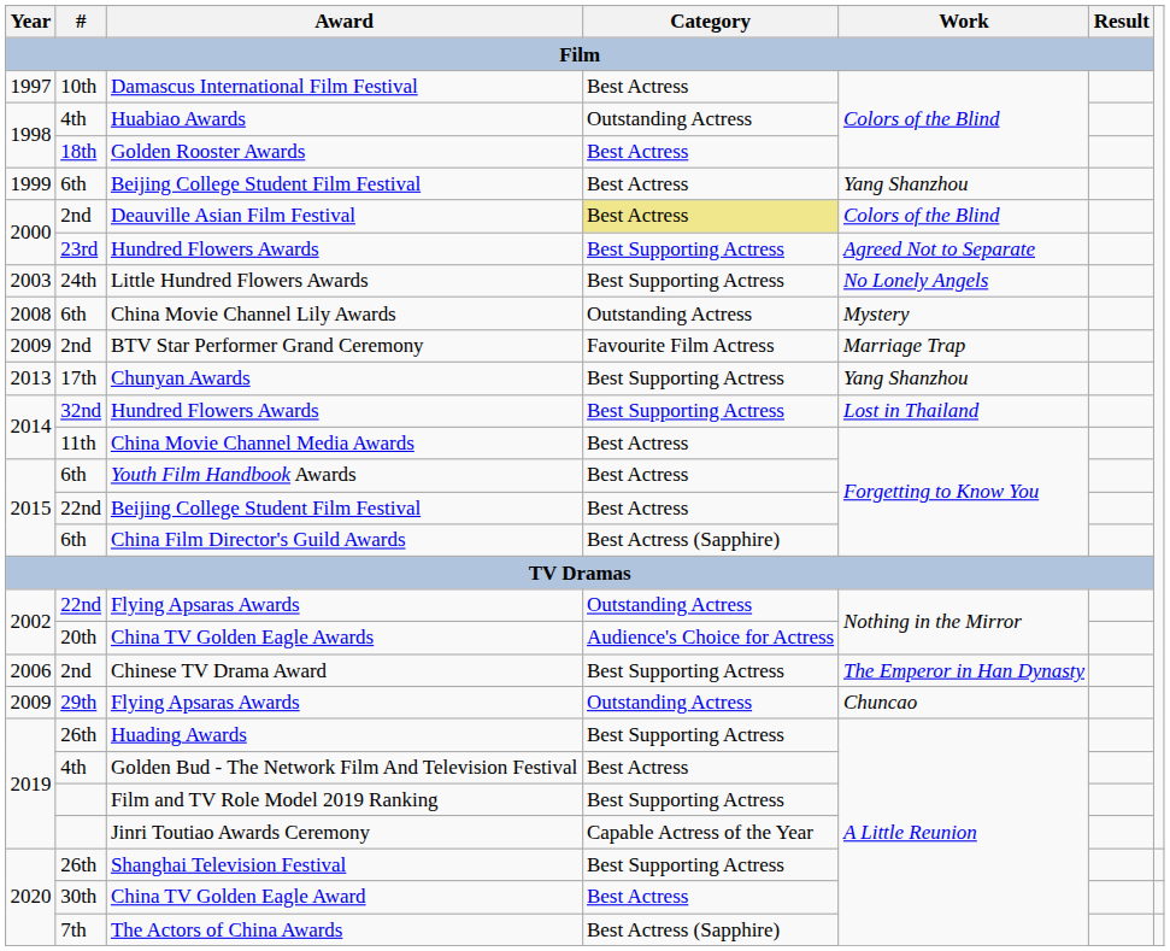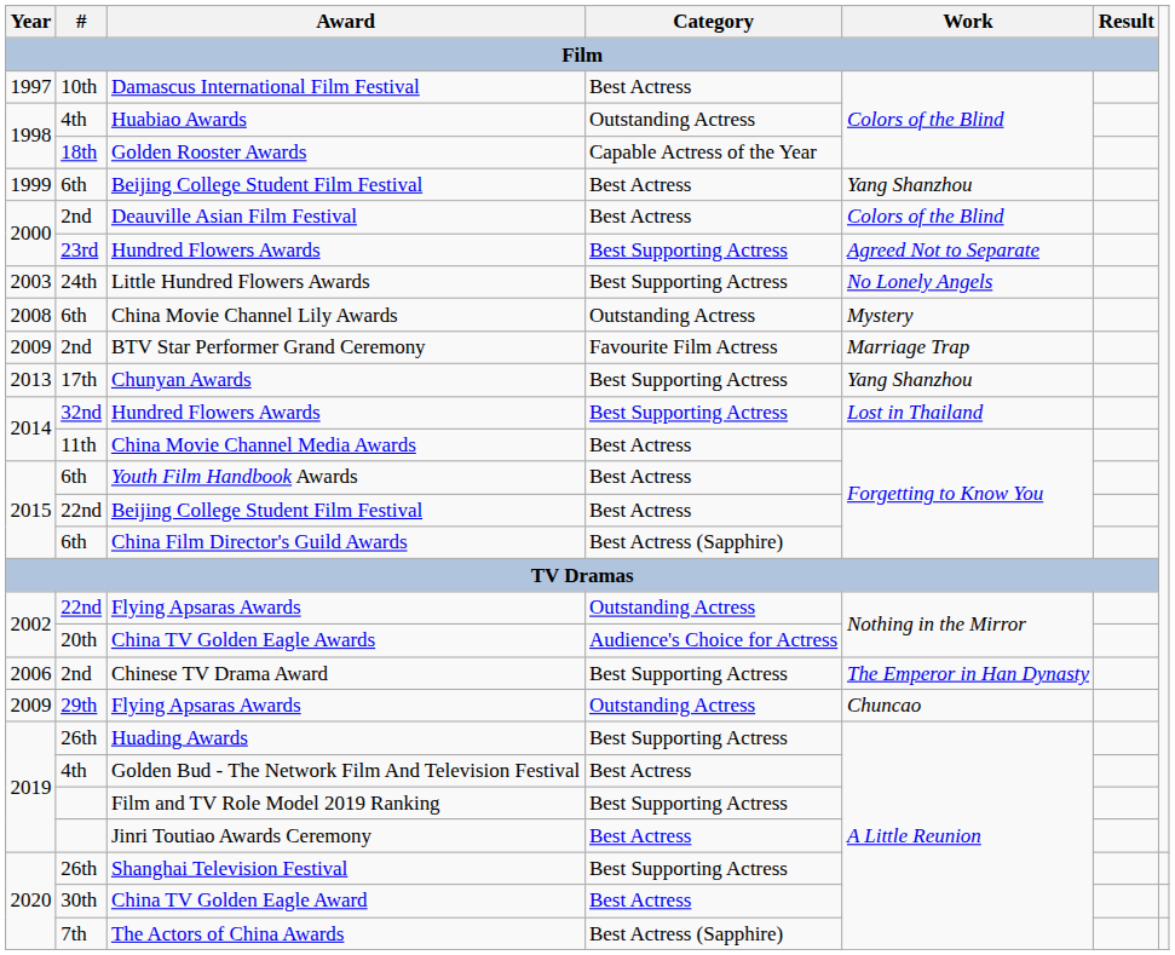Golden Rooster Awards | Category / Film: Best Actress -> Capable Actress of the Year
Deauville Asian Film Festival | Category / Film: khaki background -> no background
Jinri Toutiao Awards Ceremony | Category / Film: Capable Actress of the Year -> Best Actress
